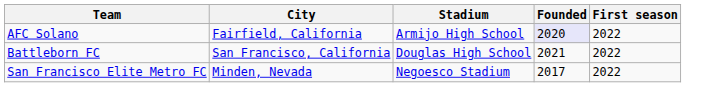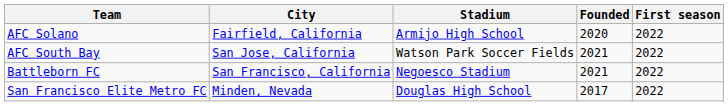AFC Solano | Founded: lavender background -> no background
+ row: AFC South Bay | San Jose, California | Watson Park Soccer Fields | 2021 | 2022
Battleborn FC | Stadium: Douglas High School -> Negoesco Stadium
San Francisco Elite Metro FC | Stadium: Negoesco Stadium -> Douglas High School
